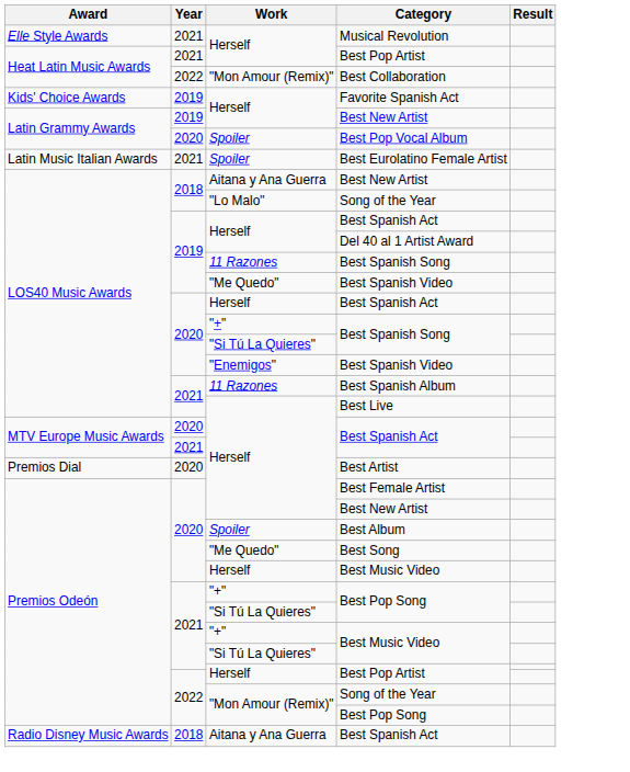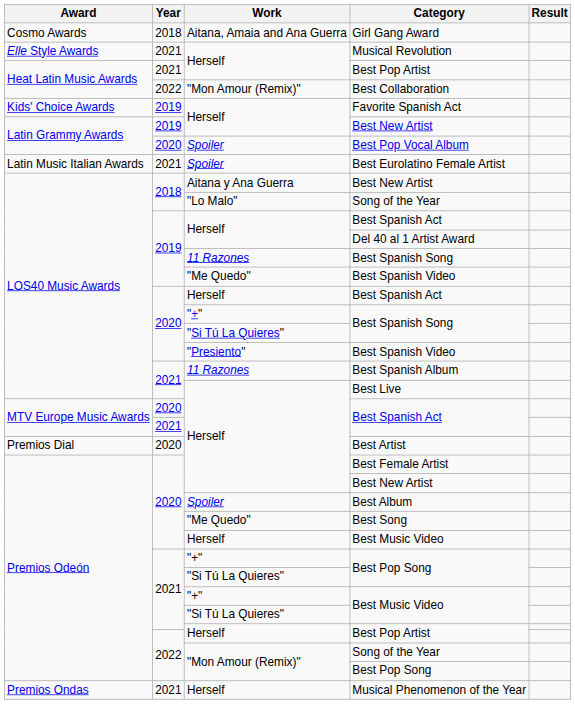+ row: Cosmo Awards | 2018 | Aitana, Amaia and Ana Guerra | Girl Gang Award
2020 / Best Spanish Video | Work: "Enemigos" -> "Presiento"
+ row: Premios Ondas | 2021 | Herself | Musical Phenomenon of the Year
- row: Radio Disney Music Awards | 2018 | Aitana y Ana Guerra | Best Spanish Act
